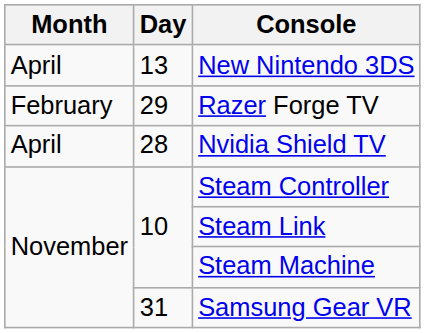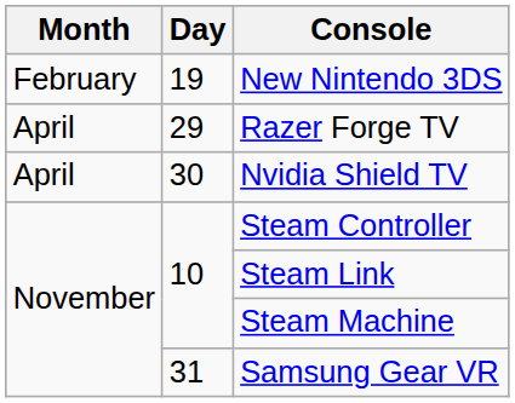New Nintendo 3DS | Month: April -> February
New Nintendo 3DS | Day: 13 -> 19
Razer Forge TV | Month: February -> April
Nvidia Shield TV | Day: 28 -> 30
